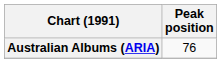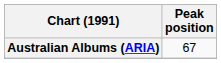Australian Albums (ARIA) | Peak position: 76 -> 67
